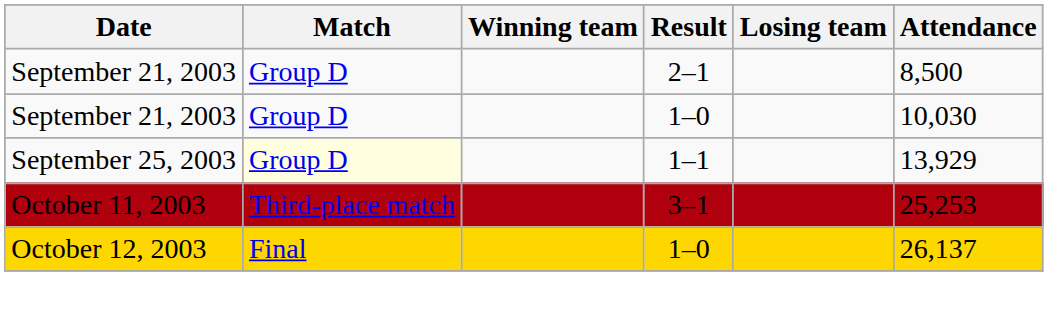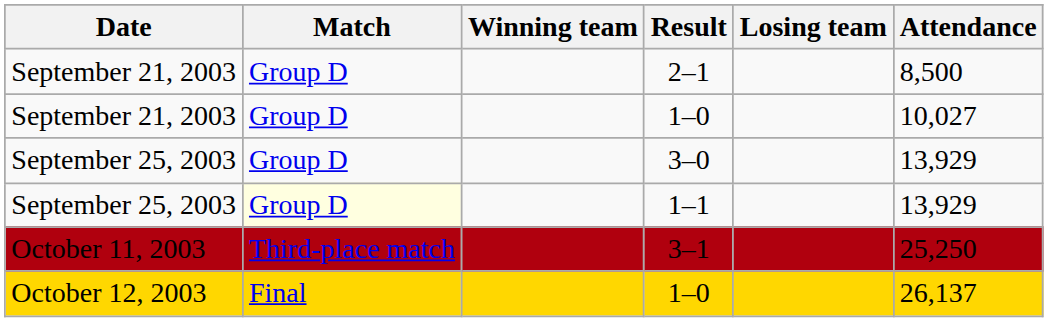September 21, 2003 / 1–0 | Attendance: 10,030 -> 10,027
+ row: September 25, 2003 | Group D | 3–0 | 13,929
3–1 | Attendance: 25,253 -> 25,250
